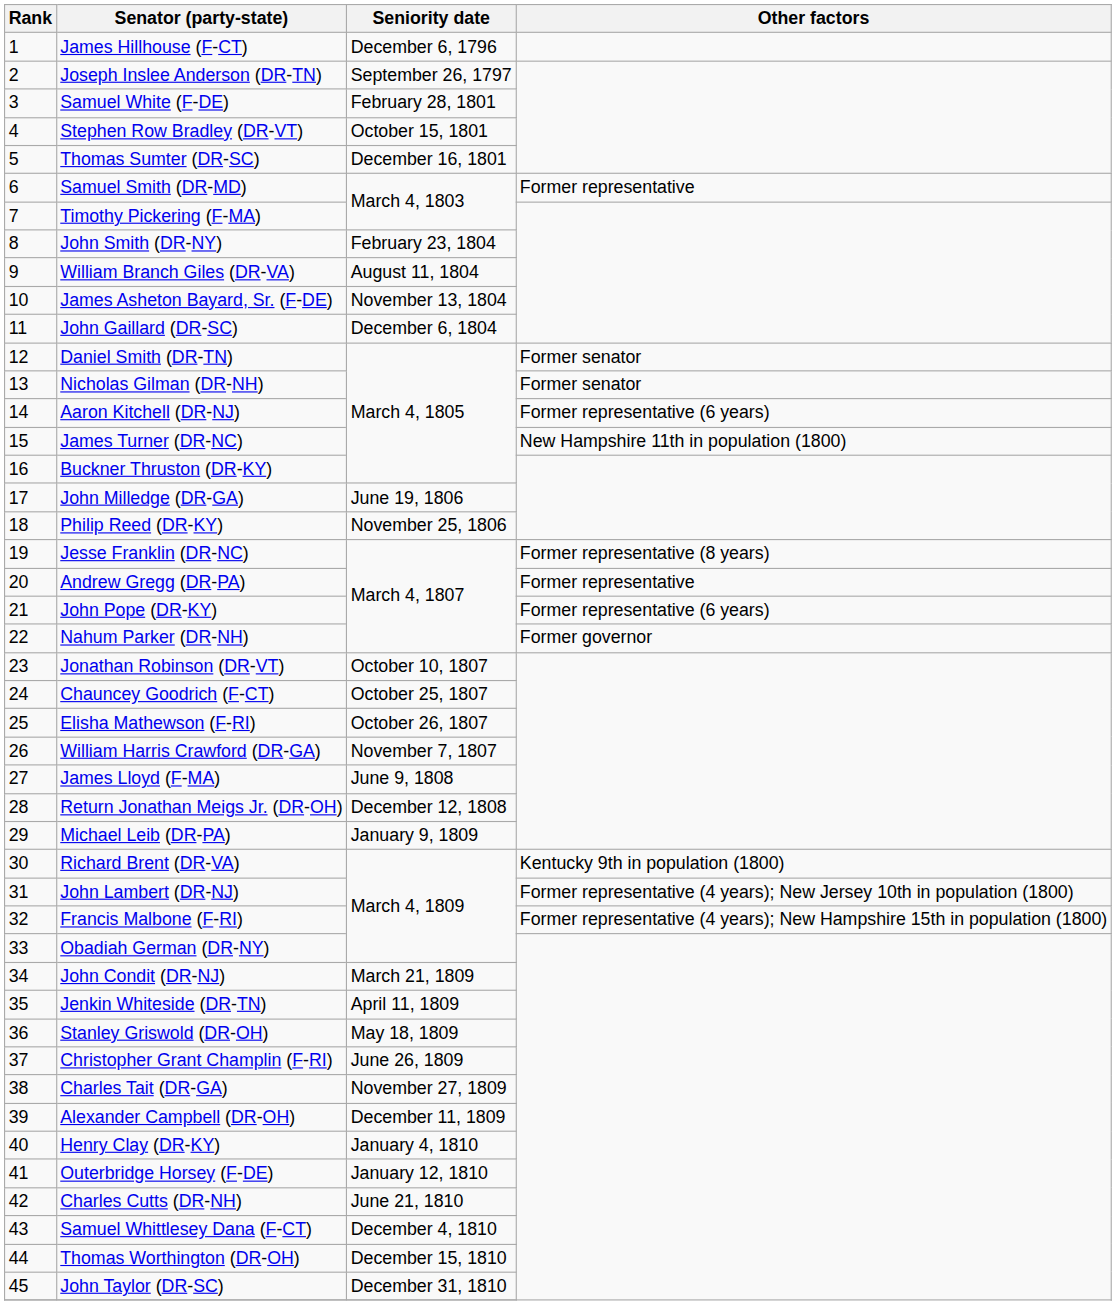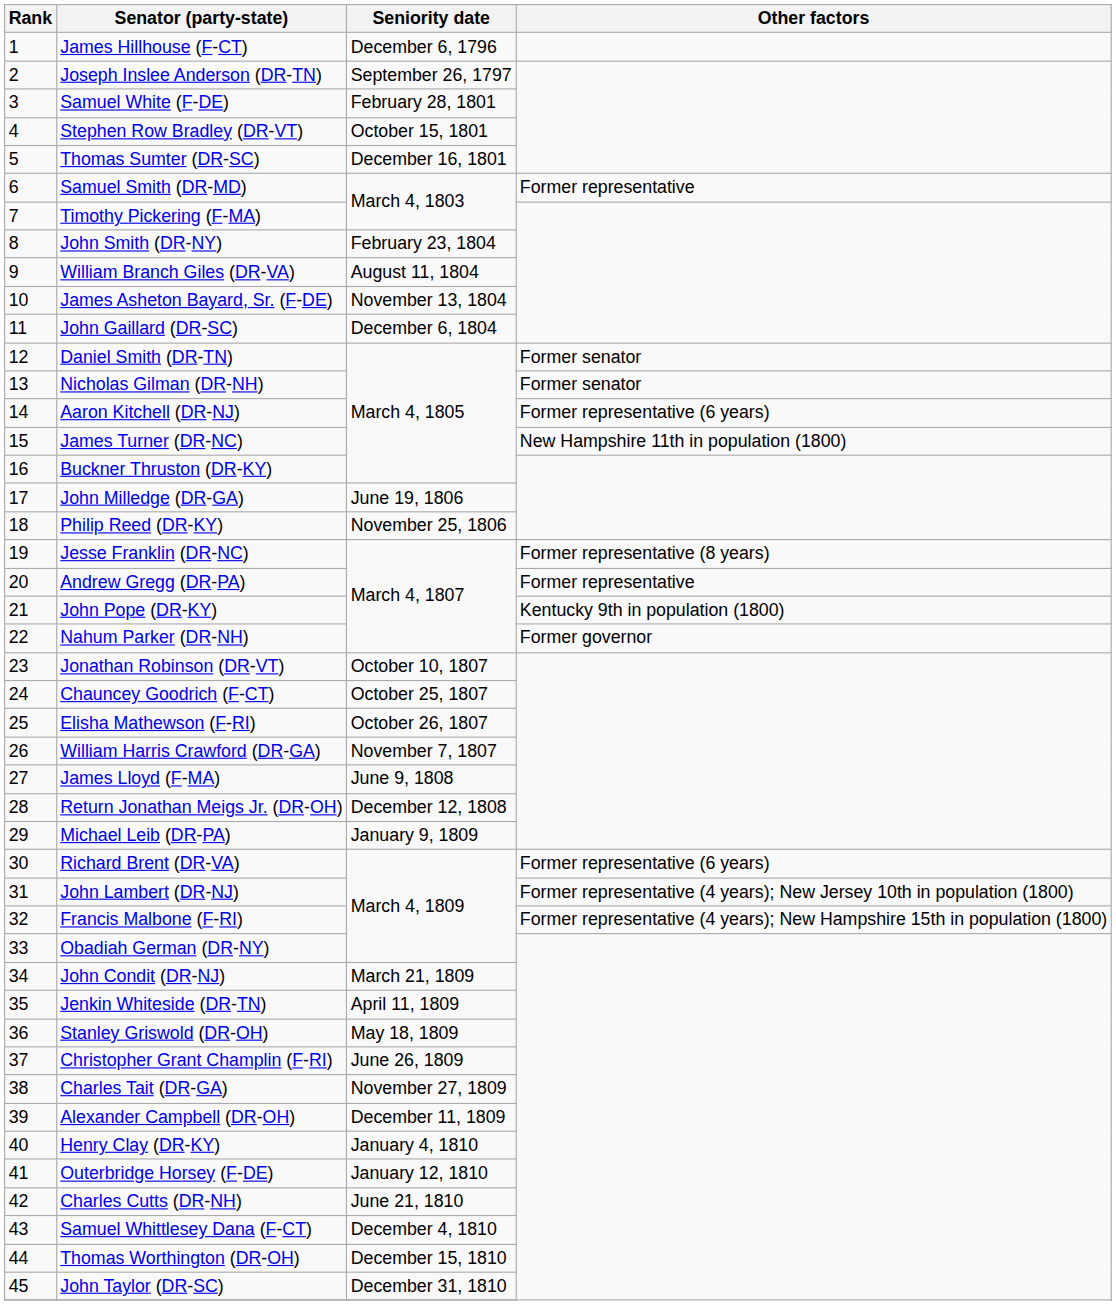John Pope (DR-KY) | Other factors: Former representative (6 years) -> Kentucky 9th in population (1800)
Richard Brent (DR-VA) | Other factors: Kentucky 9th in population (1800) -> Former representative (6 years)
